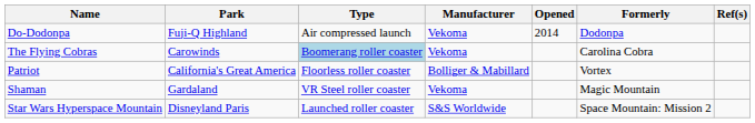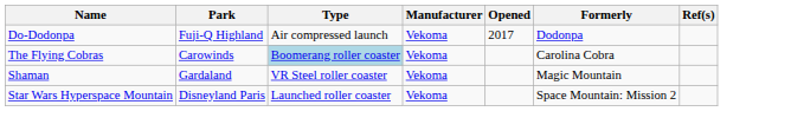Do-Dodonpa | Opened: 2014 -> 2017
- row: Patriot | California's Great America | Floorless roller coaster | Bolliger & Mabillard | Vortex
Star Wars Hyperspace Mountain | Manufacturer: S&S Worldwide -> Vekoma
